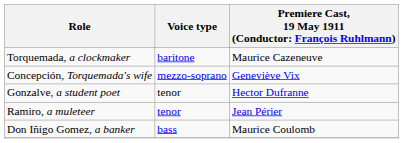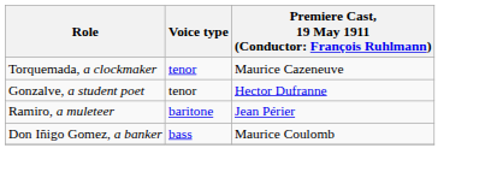Torquemada, a clockmaker | Voice type: baritone -> tenor
- row: Concepción, Torquemada's wife | mezzo-soprano | Geneviève Vix
Ramiro, a muleteer | Voice type: tenor -> baritone
